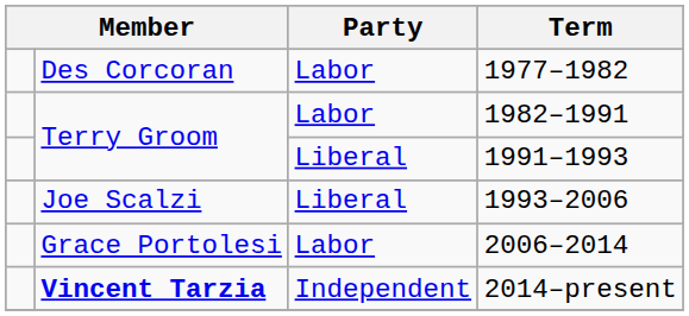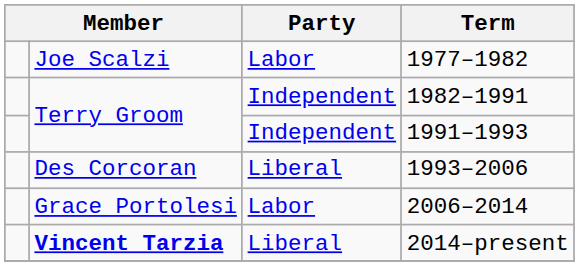1977–1982 | column 2: Des Corcoran -> Joe Scalzi
1982–1991 | Party: Labor -> Independent
1991–1993 | Party: Liberal -> Independent
1993–2006 | column 2: Joe Scalzi -> Des Corcoran
2014–present | Party: Independent -> Liberal
